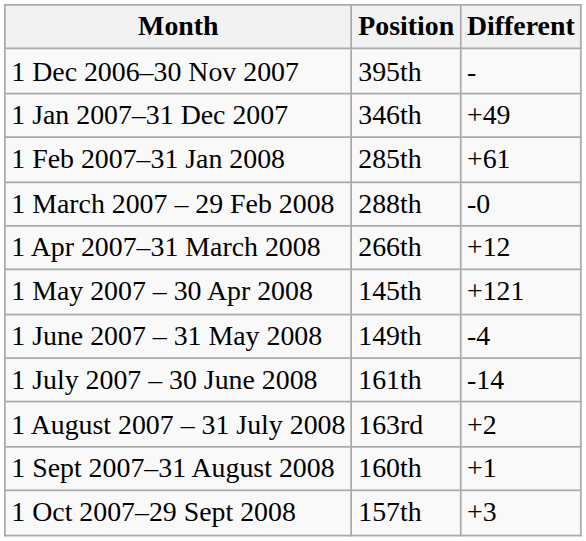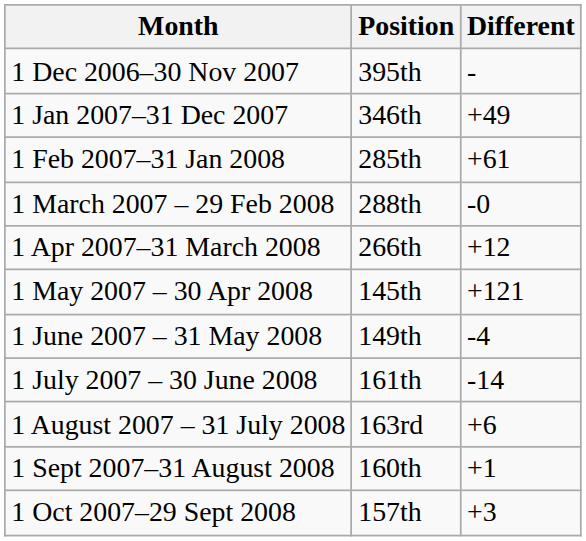1 August 2007 – 31 July 2008 | Different: +2 -> +6
